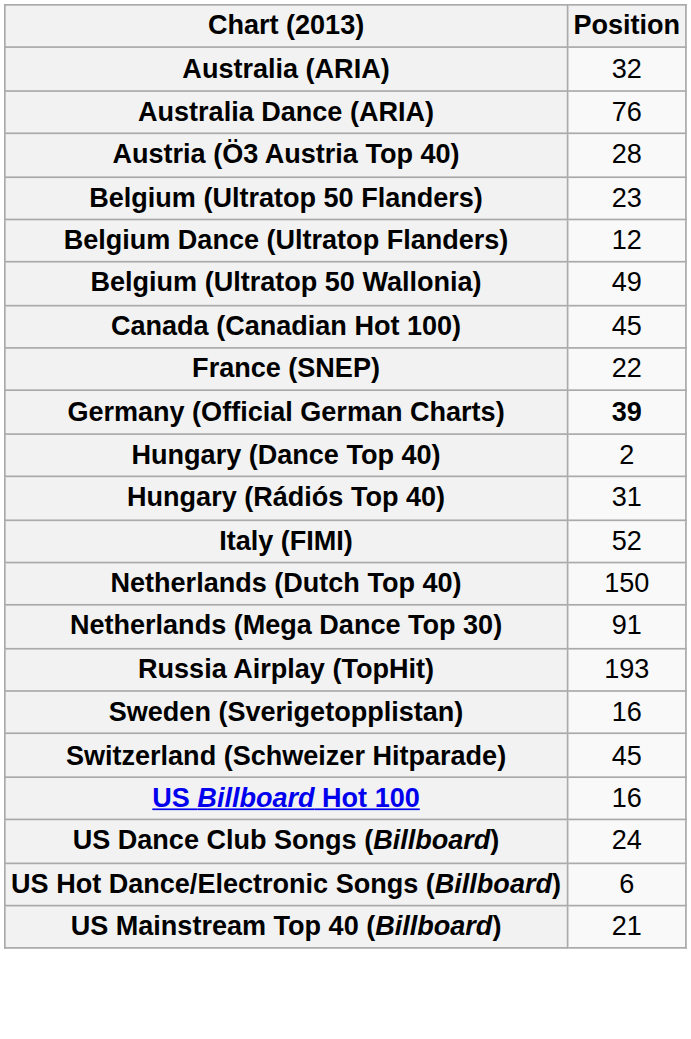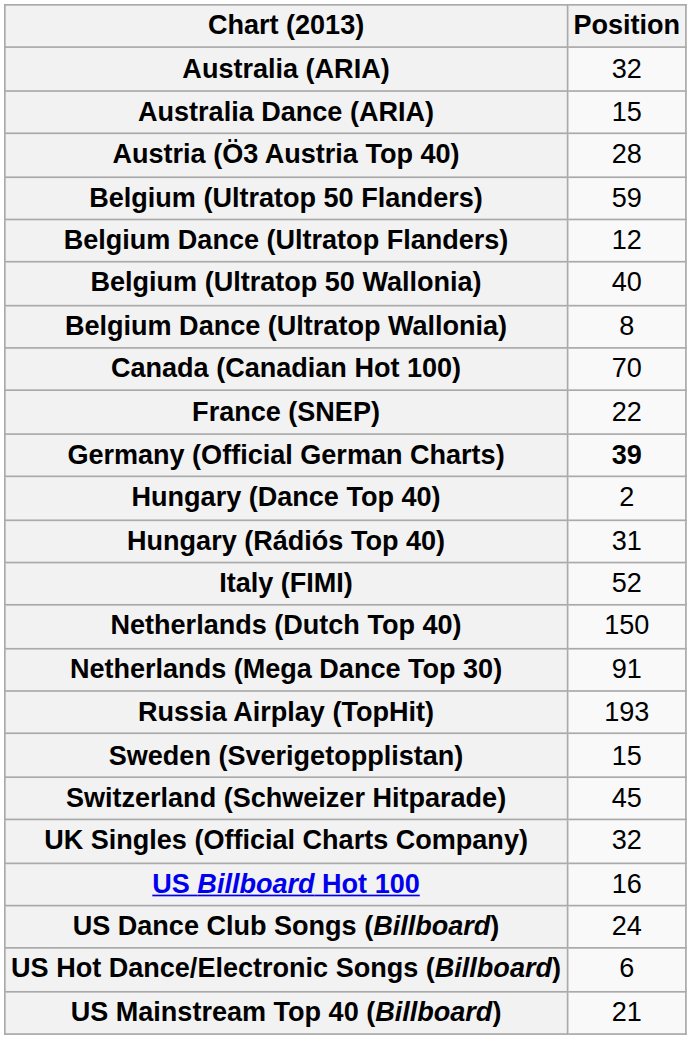Australia Dance (ARIA) | Position: 76 -> 15
Belgium (Ultratop 50 Flanders) | Position: 23 -> 59
Belgium (Ultratop 50 Wallonia) | Position: 49 -> 40
+ row: Belgium Dance (Ultratop Wallonia) | 8
Canada (Canadian Hot 100) | Position: 45 -> 70
Sweden (Sverigetopplistan) | Position: 16 -> 15
+ row: UK Singles (Official Charts Company) | 32
